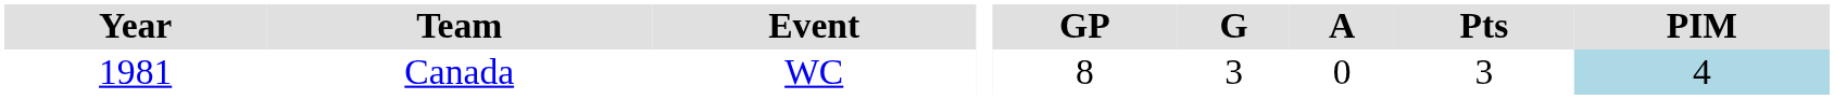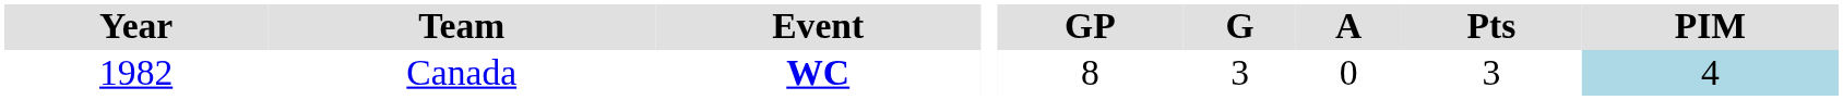Canada | Year: 1981 -> 1982
Canada | Event: normal -> bold
